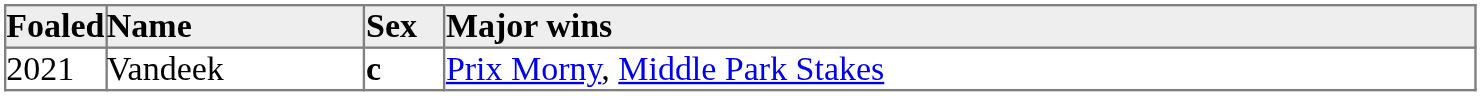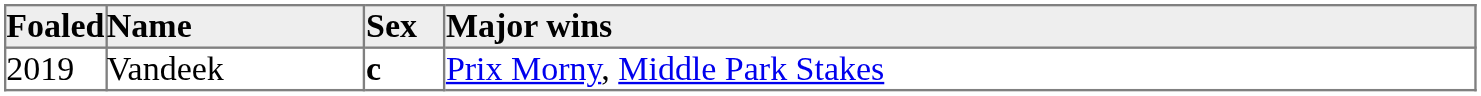Vandeek | Foaled: 2021 -> 2019
